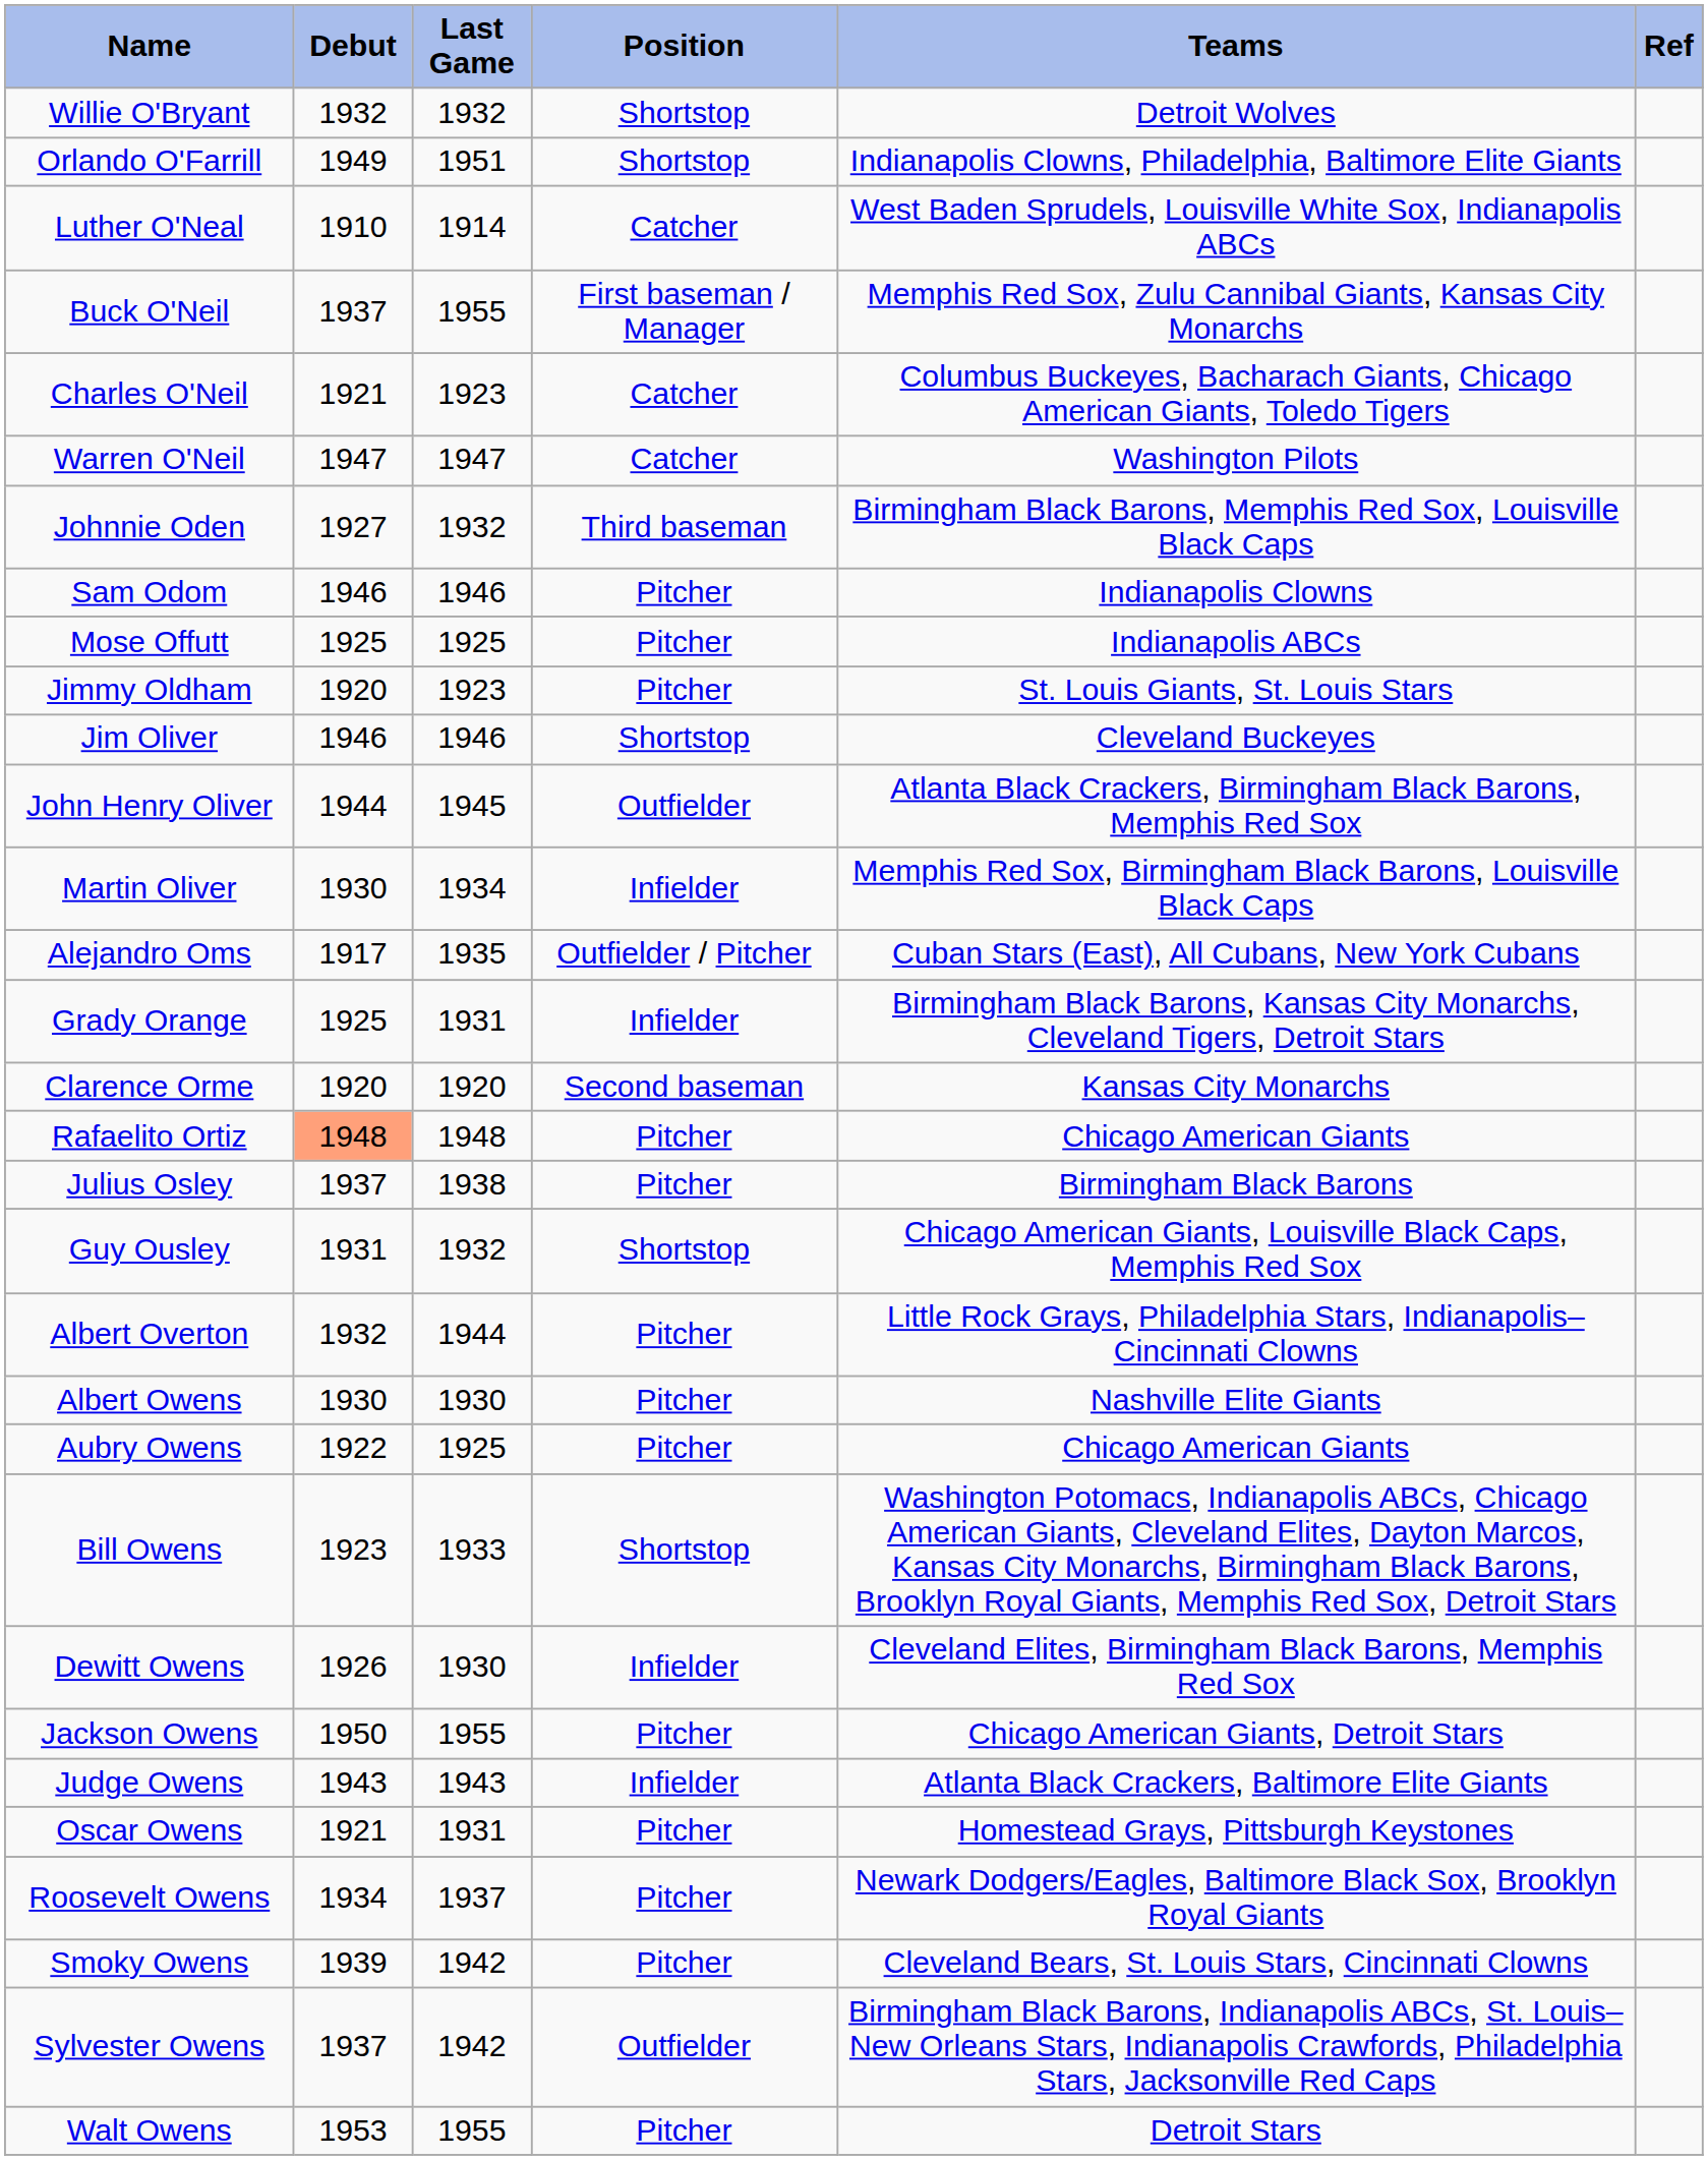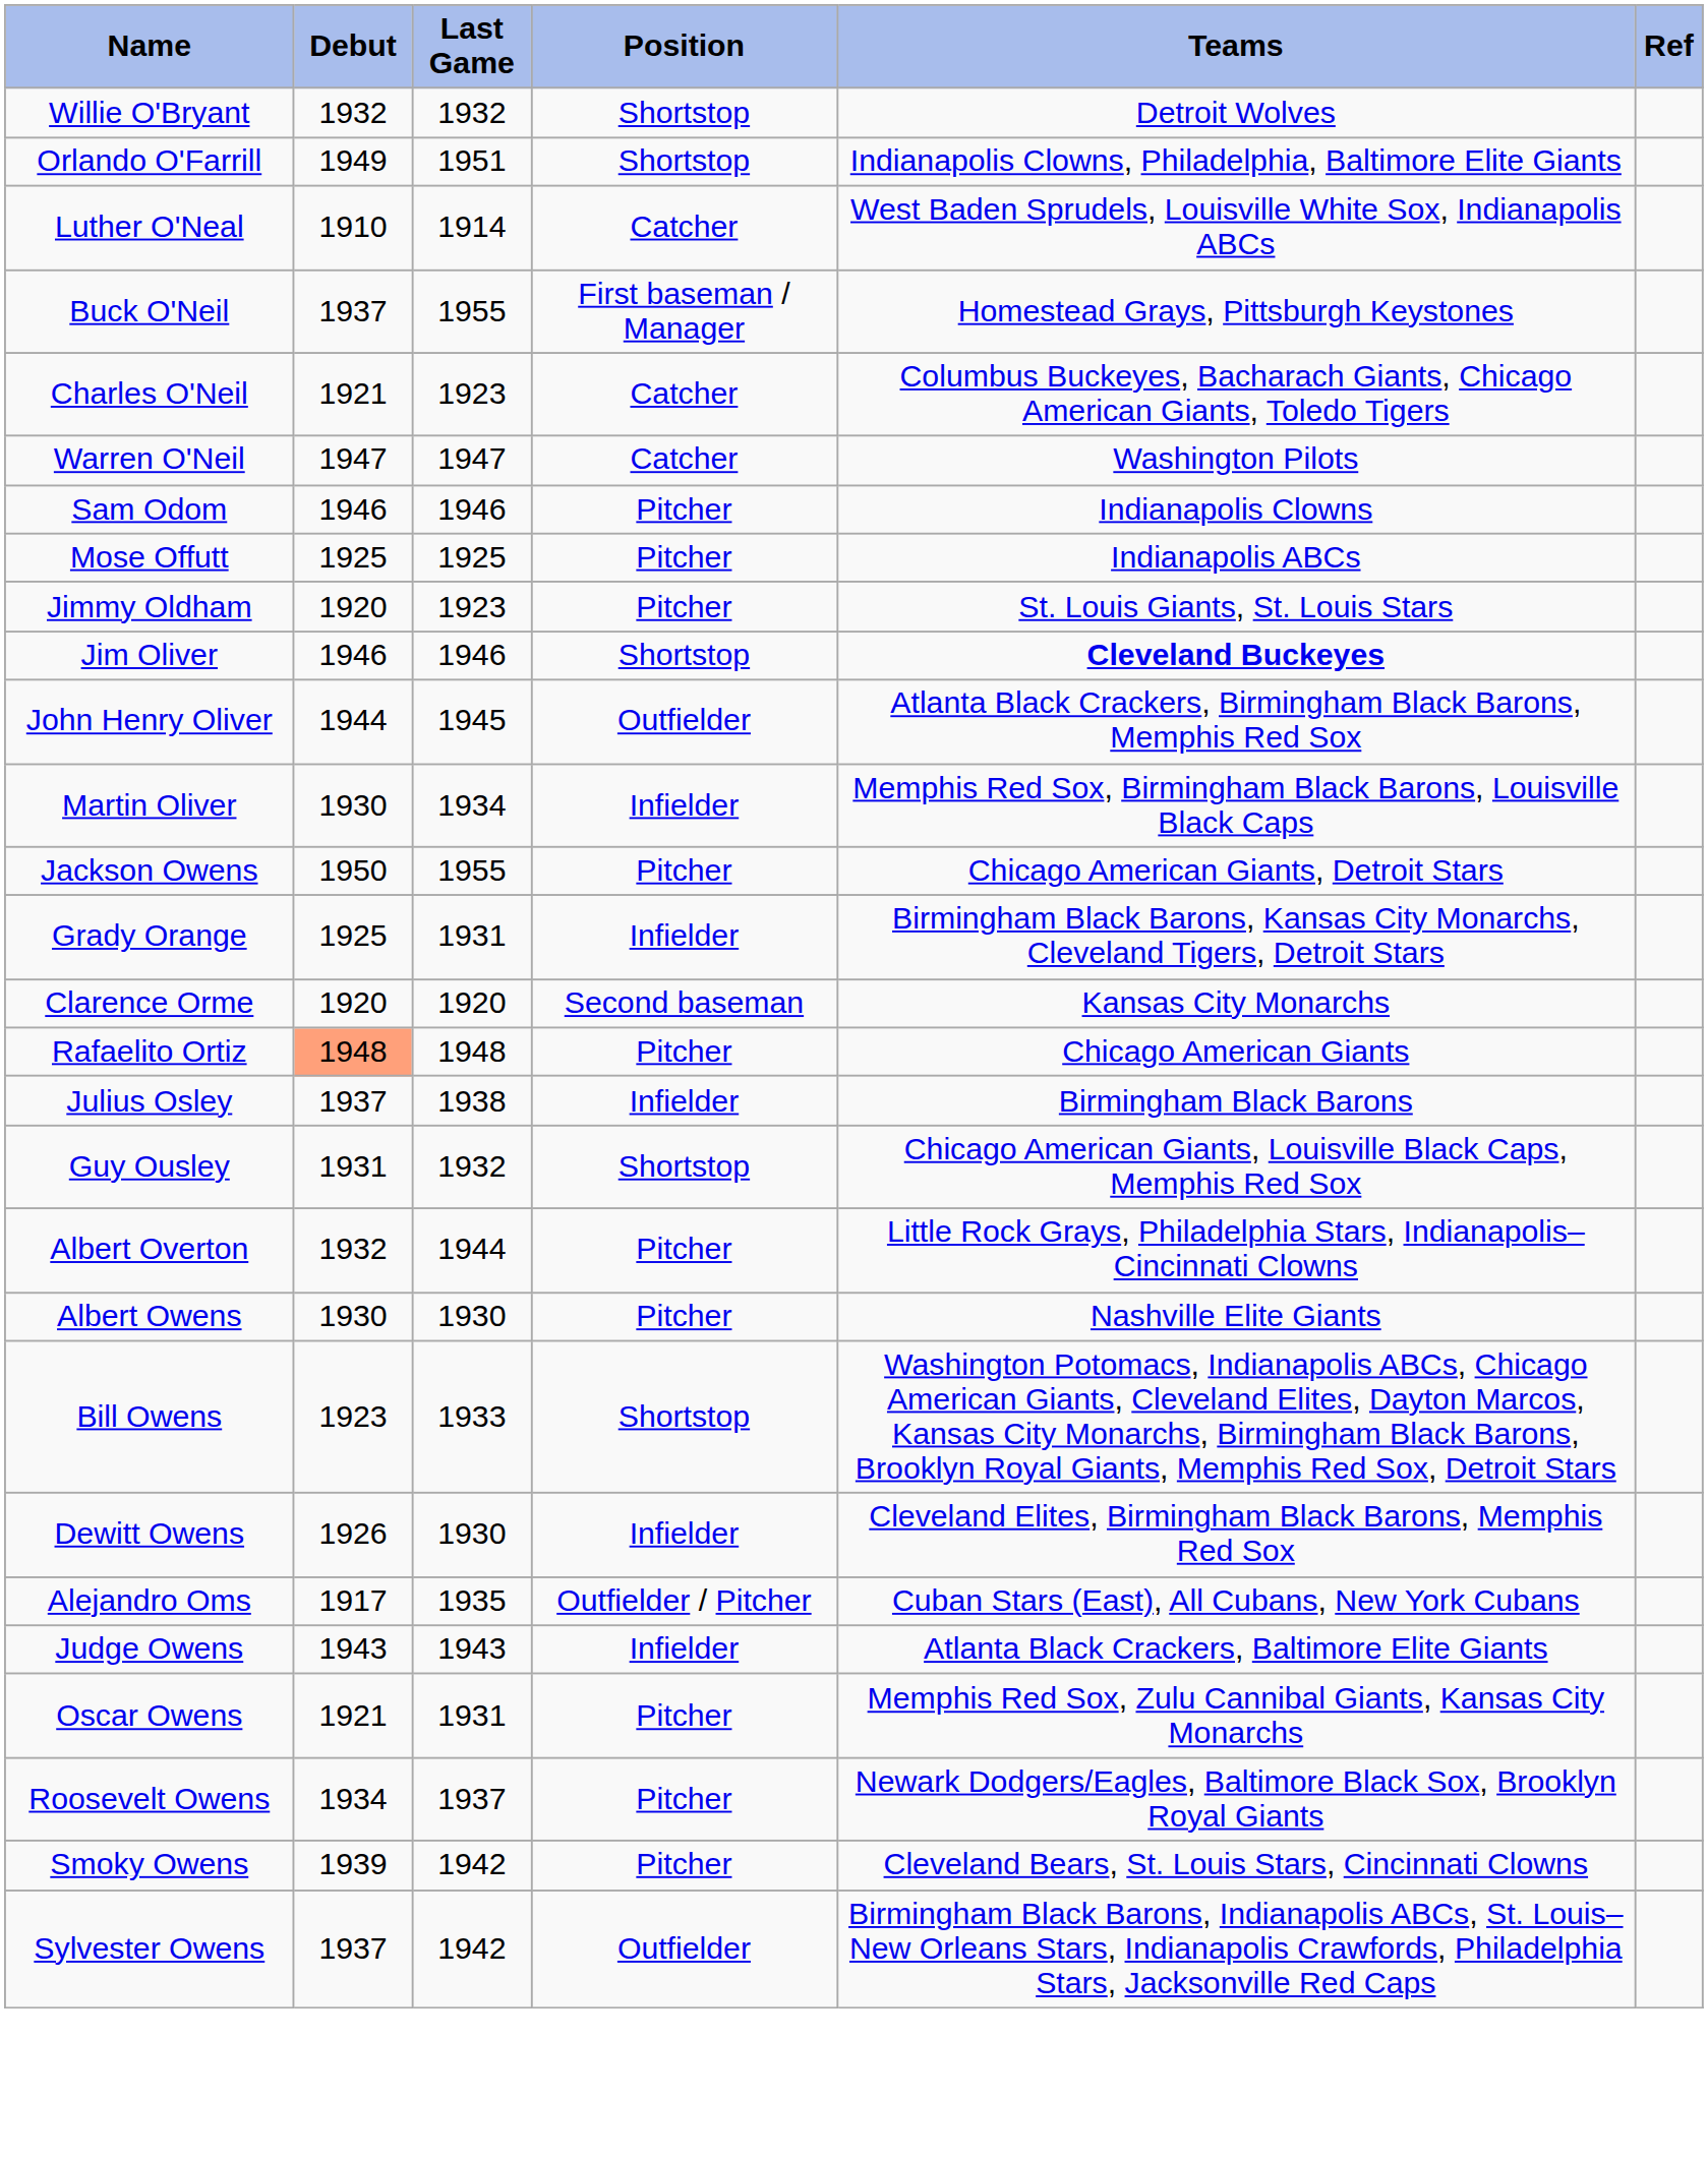Buck O'Neil | Teams: Memphis Red Sox, Zulu Cannibal Giants, Kansas City Monarchs -> Homestead Grays, Pittsburgh Keystones
- row: Johnnie Oden | 1927 | 1932 | Third baseman | Birmingham Black Barons, Memphis Red Sox, Louisville Black Caps
Jim Oliver | Teams: normal -> bold
rows swapped: Alejandro Oms <-> Jackson Owens
Julius Osley | Position: Pitcher -> Infielder
- row: Aubry Owens | 1922 | 1925 | Pitcher | Chicago American Giants
Oscar Owens | Teams: Homestead Grays, Pittsburgh Keystones -> Memphis Red Sox, Zulu Cannibal Giants, Kansas City Monarchs
- row: Walt Owens | 1953 | 1955 | Pitcher | Detroit Stars
